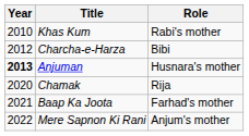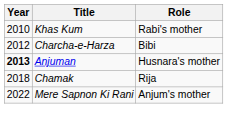Chamak | Year: 2020 -> 2018
- row: 2021 | Baap Ka Joota | Farhad's mother
